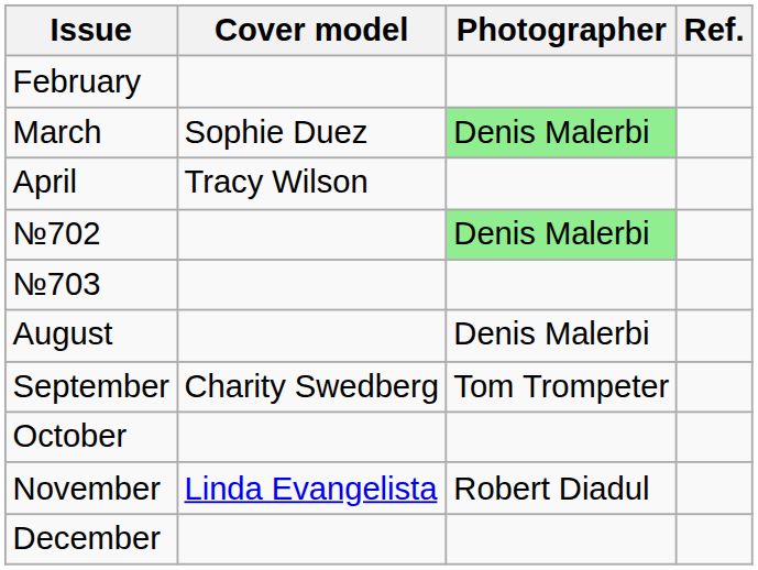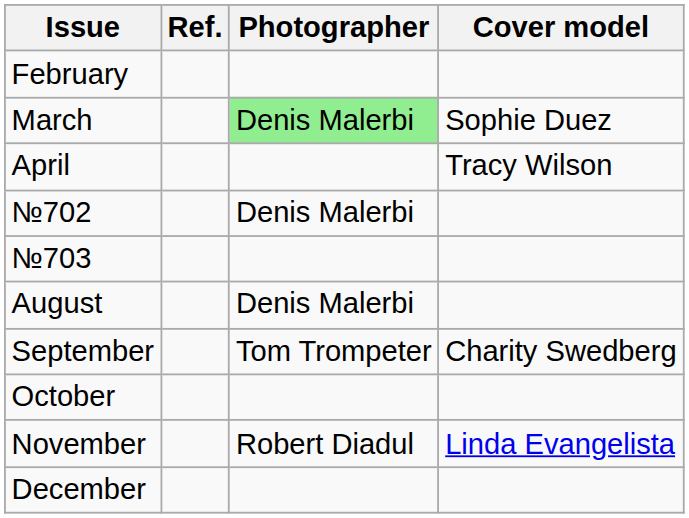columns swapped: Cover model <-> Ref.
№702 | Photographer: lightgreen background -> no background
